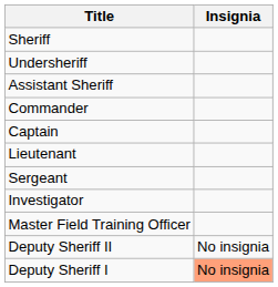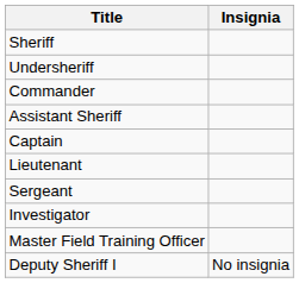rows swapped: Assistant Sheriff <-> Commander
- row: Deputy Sheriff II | No insignia
Deputy Sheriff I | Insignia: lightsalmon background -> no background
